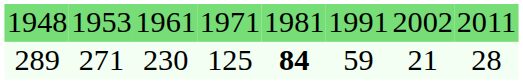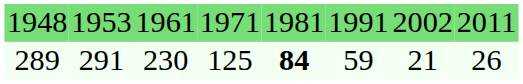289 | column 2: 271 -> 291
289 | column 8: 28 -> 26
